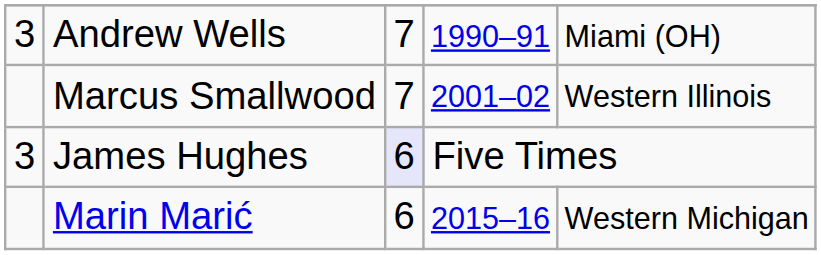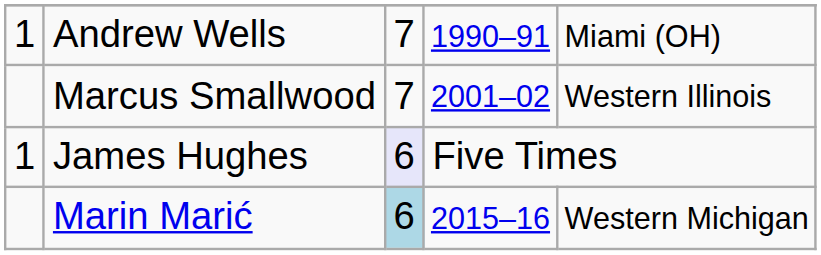Andrew Wells | column 1: 3 -> 1
James Hughes | column 1: 3 -> 1
Marin Marić | column 3: no background -> lightblue background
